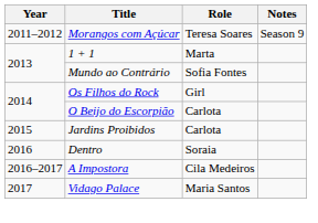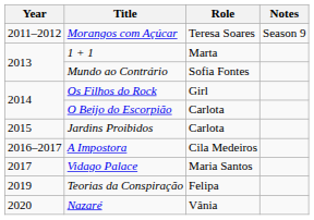- row: 2016 | Dentro | Soraia
+ row: 2019 | Teorias da Conspiração | Felipa
+ row: 2020 | Nazaré | Vânia
